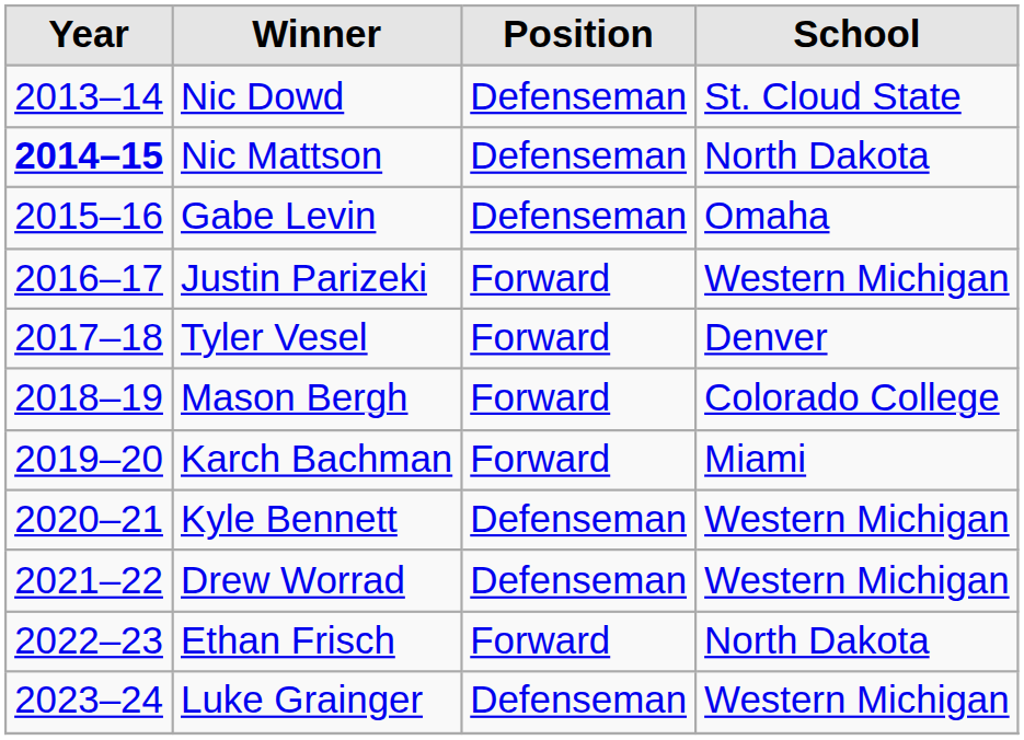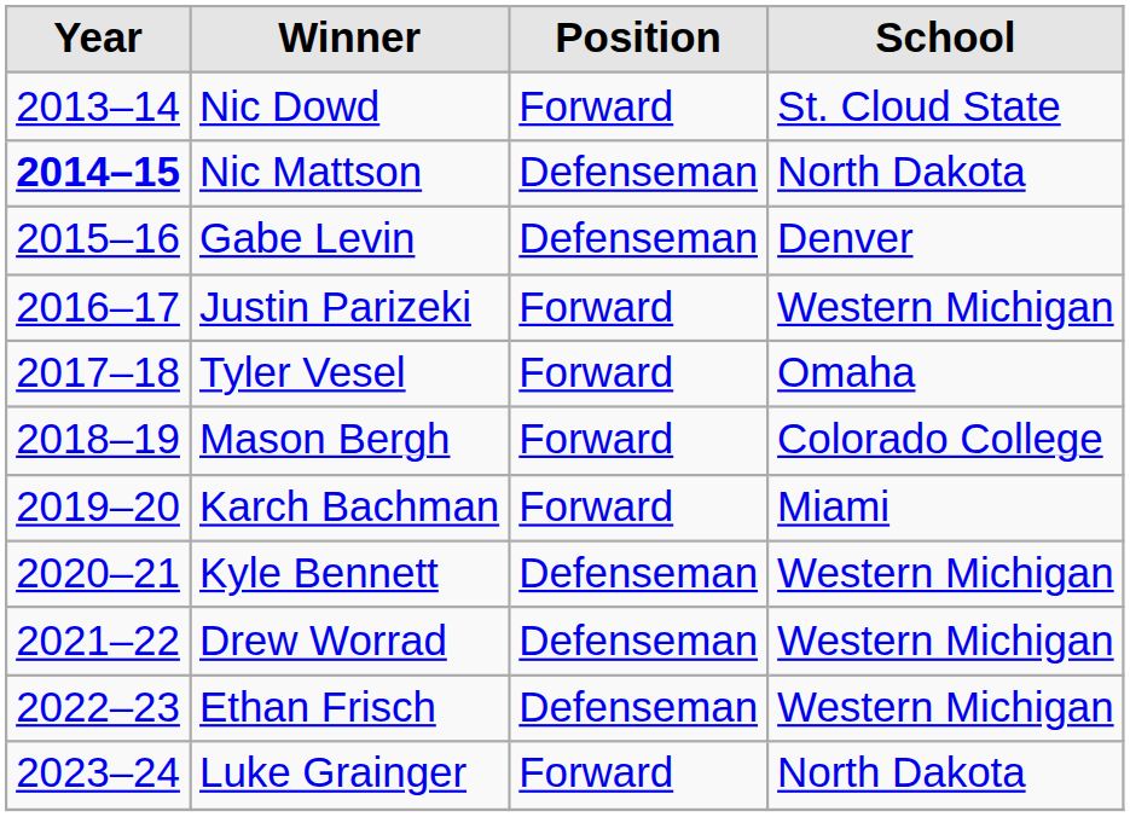Nic Dowd | Position: Defenseman -> Forward
Gabe Levin | School: Omaha -> Denver
Tyler Vesel | School: Denver -> Omaha
Ethan Frisch | Position: Forward -> Defenseman
Ethan Frisch | School: North Dakota -> Western Michigan
Luke Grainger | Position: Defenseman -> Forward
Luke Grainger | School: Western Michigan -> North Dakota
